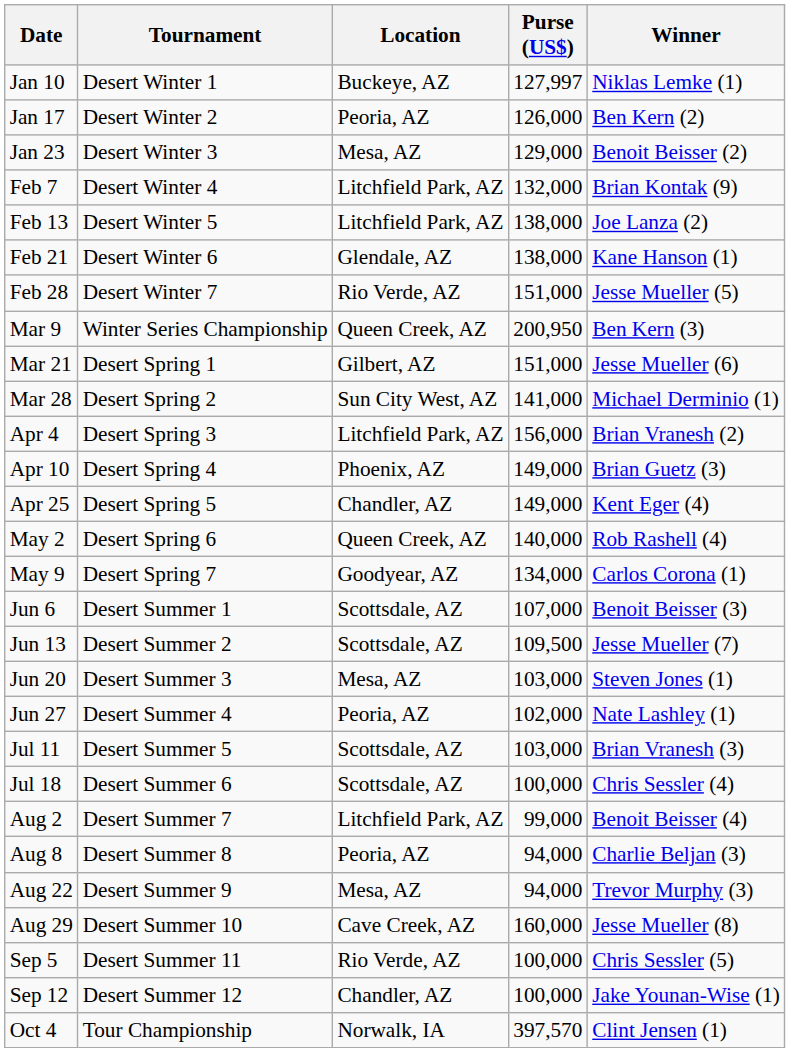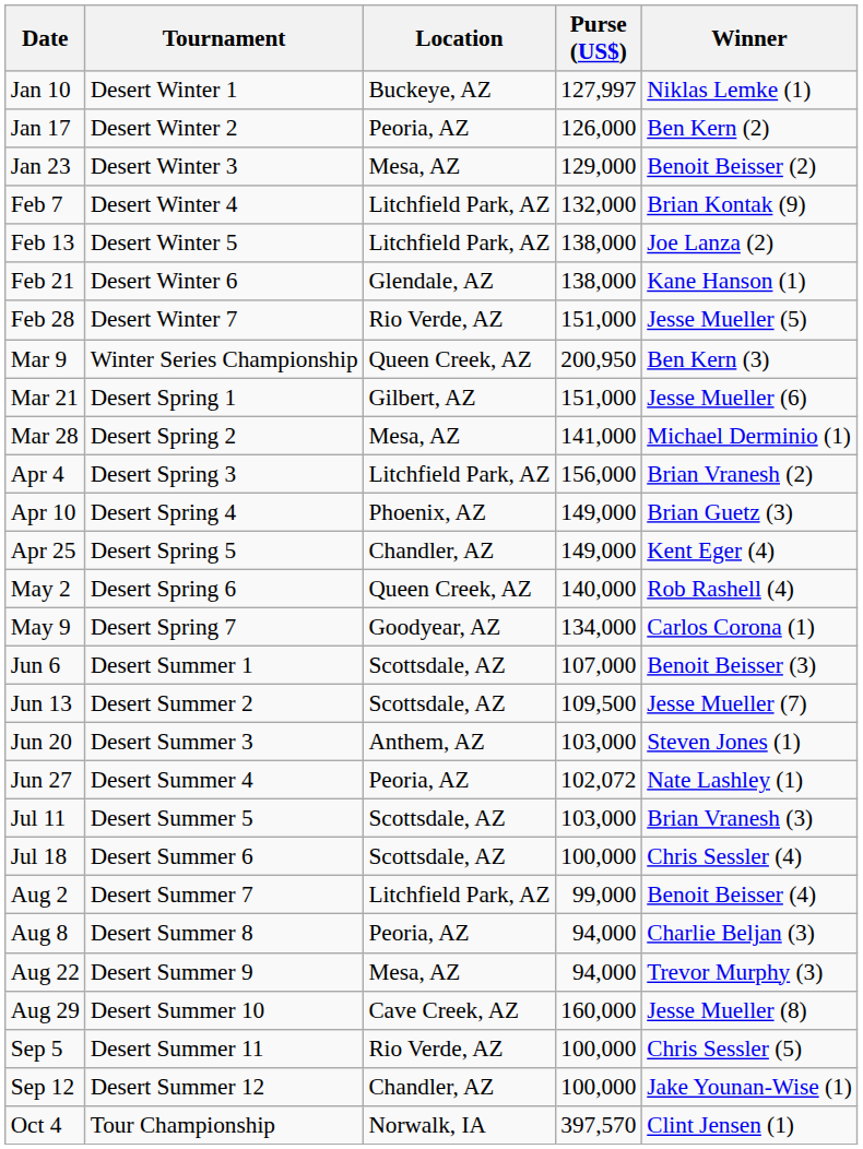Mar 28 | Location: Sun City West, AZ -> Mesa, AZ
Jun 20 | Location: Mesa, AZ -> Anthem, AZ
Jun 27 | Purse (US$): 102,000 -> 102,072
